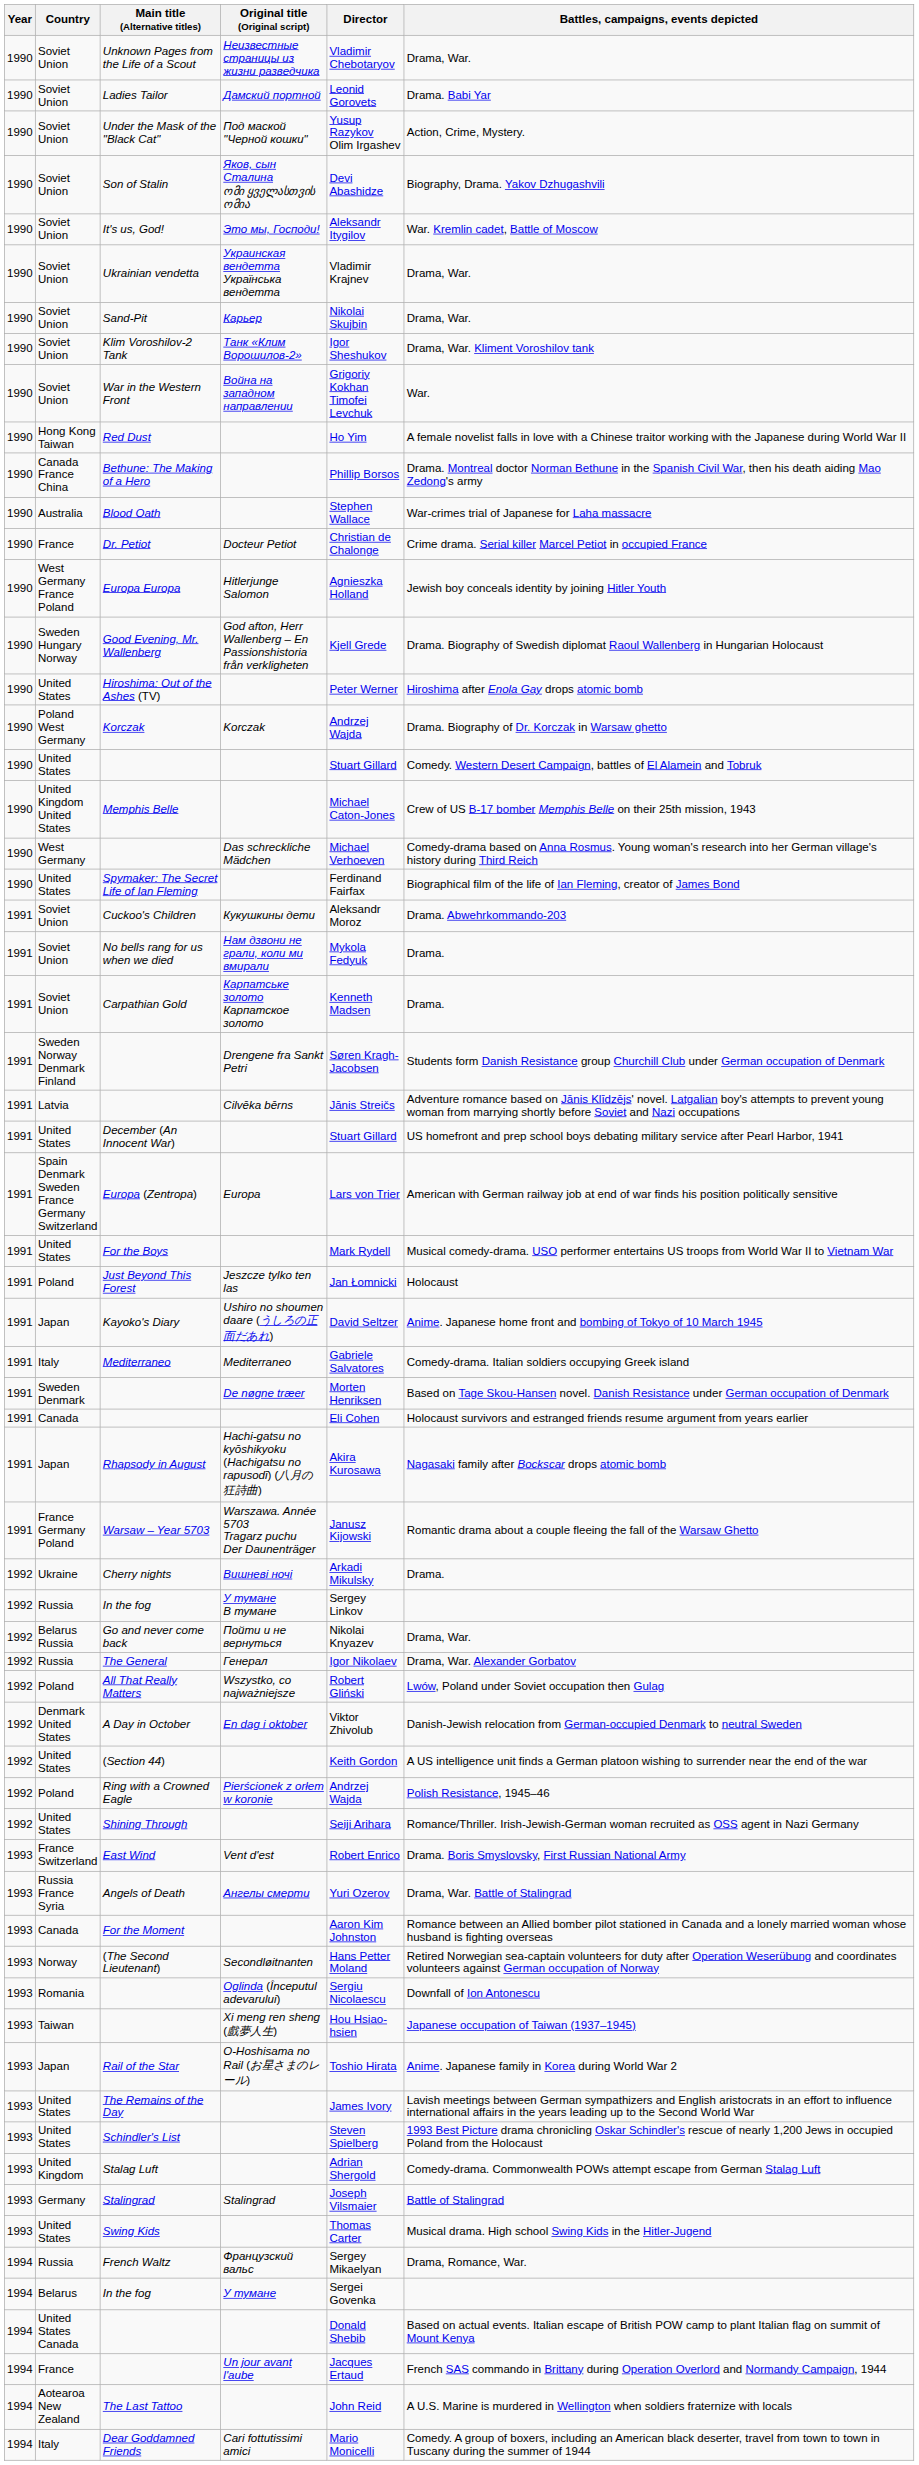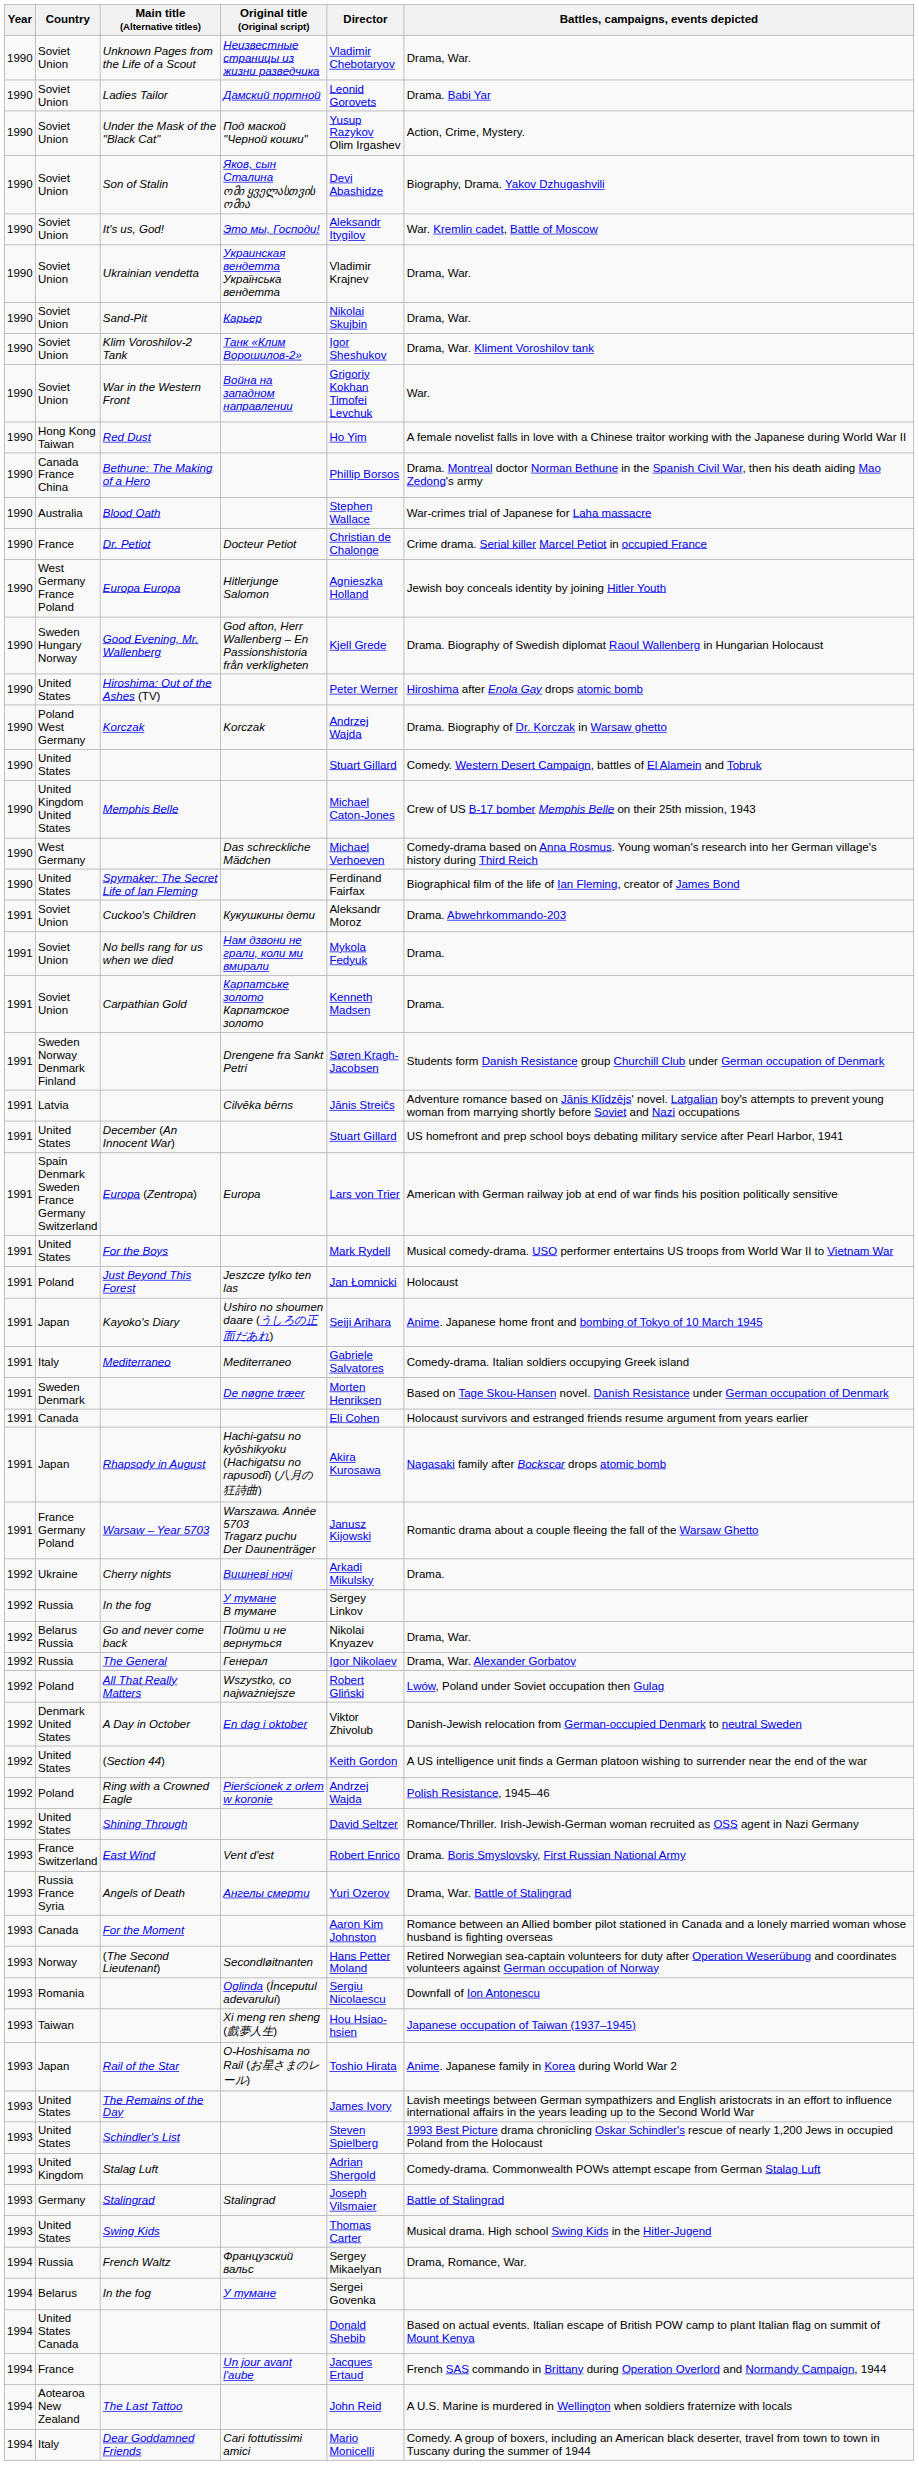Kayoko's Diary | Director: David Seltzer -> Seiji Arihara
Shining Through | Director: Seiji Arihara -> David Seltzer
